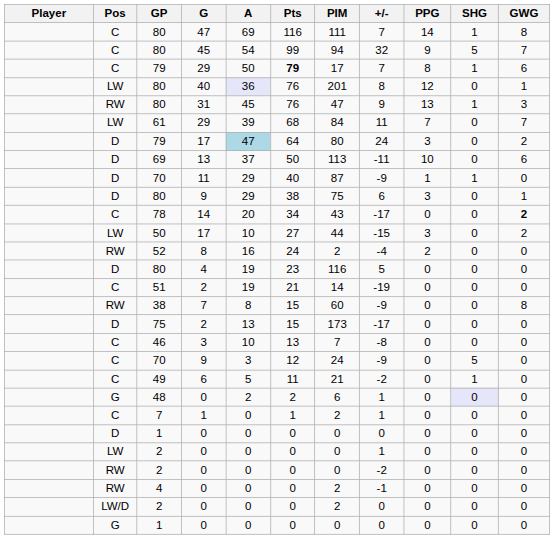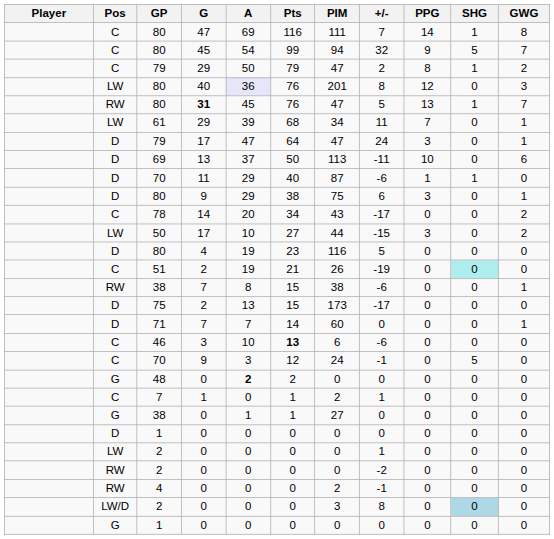C / 79 | Pts: bold -> normal
C / 79 | PIM: 17 -> 47
C / 79 | +/-: 7 -> 2
C / 79 | GWG: 6 -> 2
LW / 80 | GWG: 1 -> 3
RW / 80 | G: normal -> bold
RW / 80 | +/-: 9 -> 5
RW / 80 | GWG: 3 -> 7
61 | PIM: 84 -> 34
61 | GWG: 7 -> 1
D / 79 | A: lightblue background -> no background
D / 79 | PIM: 80 -> 47
D / 79 | GWG: 2 -> 1
D / 70 | +/-: -9 -> -6
78 | GWG: bold -> normal
- row: RW | 52 | 8 | 16 | 24 | 2 | -4 | 2 | 0 | 0
51 | PIM: 14 -> 26
51 | SHG: no background -> paleturquoise background
RW / 38 | PIM: 60 -> 38
RW / 38 | +/-: -9 -> -6
RW / 38 | GWG: 8 -> 1
+ row: D | 71 | 7 | 7 | 14 | 60 | 0 | 0 | 0 | 1
46 | Pts: normal -> bold
46 | PIM: 7 -> 6
46 | +/-: -8 -> -6
C / 70 | +/-: -9 -> -1
- row: C | 49 | 6 | 5 | 11 | 21 | -2 | 0 | 1 | 0
48 | A: normal -> bold
48 | PIM: 6 -> 0
48 | +/-: 1 -> 0
48 | SHG: lavender background -> no background
+ row: G | 38 | 0 | 1 | 1 | 27 | 0 | 0 | 0 | 0
LW/D / 2 | PIM: 2 -> 3
LW/D / 2 | +/-: 0 -> 8
LW/D / 2 | SHG: no background -> lightblue background
